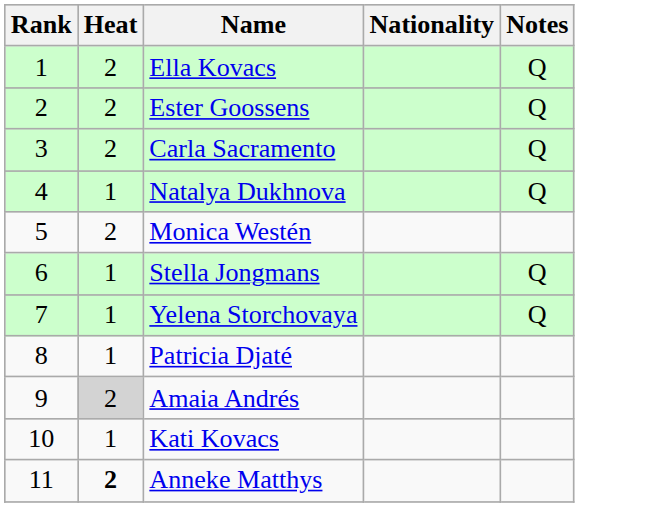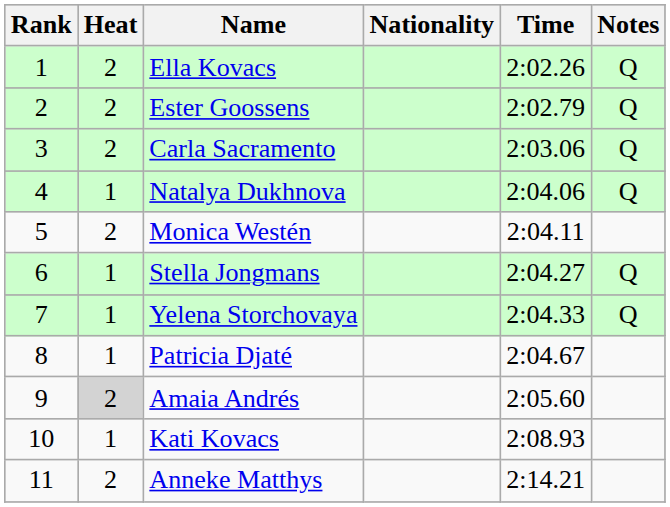+ column: Time | 2:02.26 | 2:02.79 | 2:03.06 | 2:04.06 | 2:04.11 | 2:04.27 | 2:04.33 | 2:04.67 | 2:05.60 | 2:08.93 | 2:14.21
Anneke Matthys | Heat: bold -> normal
